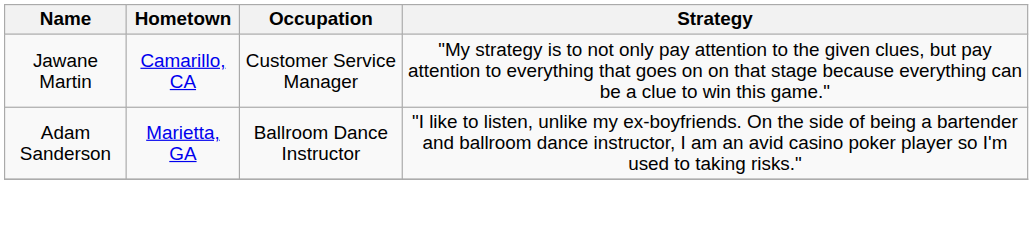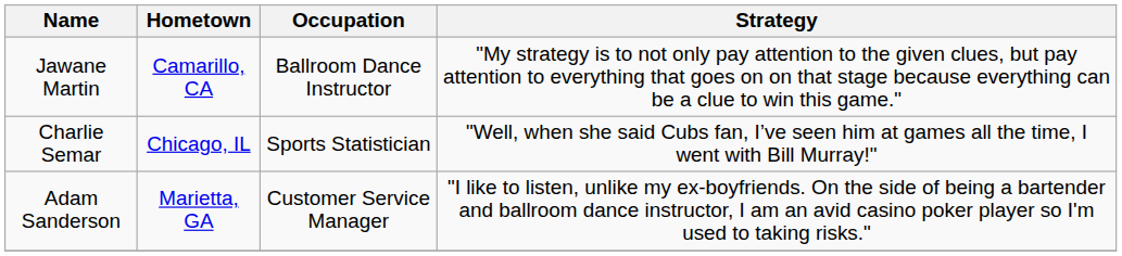Jawane Martin | Occupation: Customer Service Manager -> Ballroom Dance Instructor
+ row: Charlie Semar | Chicago, IL | Sports Statistician | "Well, when she said Cubs fan, I’ve seen him at games all the time, I went with Bill Murray!"
Adam Sanderson | Occupation: Ballroom Dance Instructor -> Customer Service Manager
